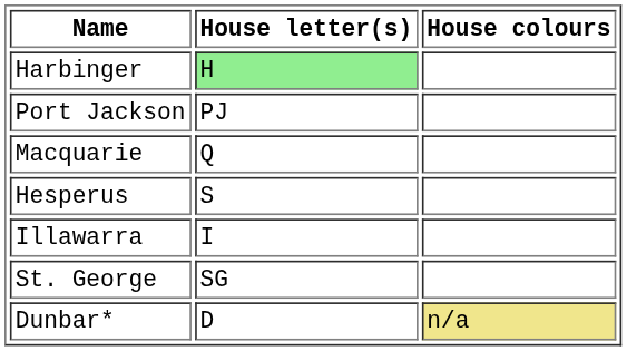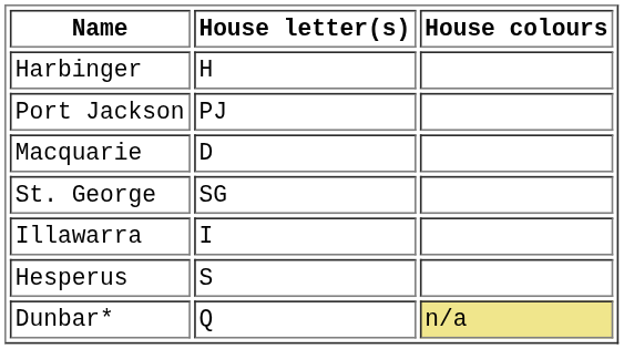Harbinger | House letter(s): lightgreen background -> no background
Macquarie | House letter(s): Q -> D
rows swapped: Hesperus <-> St. George
Dunbar* | House letter(s): D -> Q
